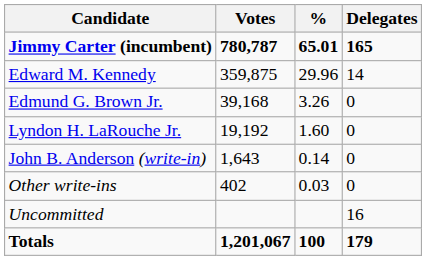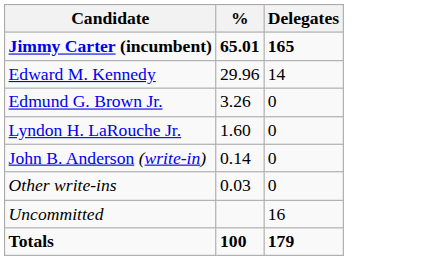- column: Votes | 780,787 | 359,875 | 39,168 | 19,192 | 1,643 | 402 | 1,201,067
